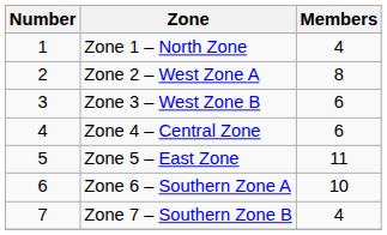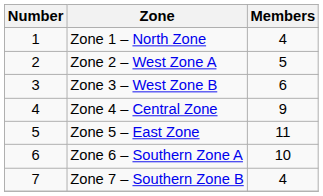Zone 2 – West Zone A | Members: 8 -> 5
Zone 4 – Central Zone | Members: 6 -> 9
